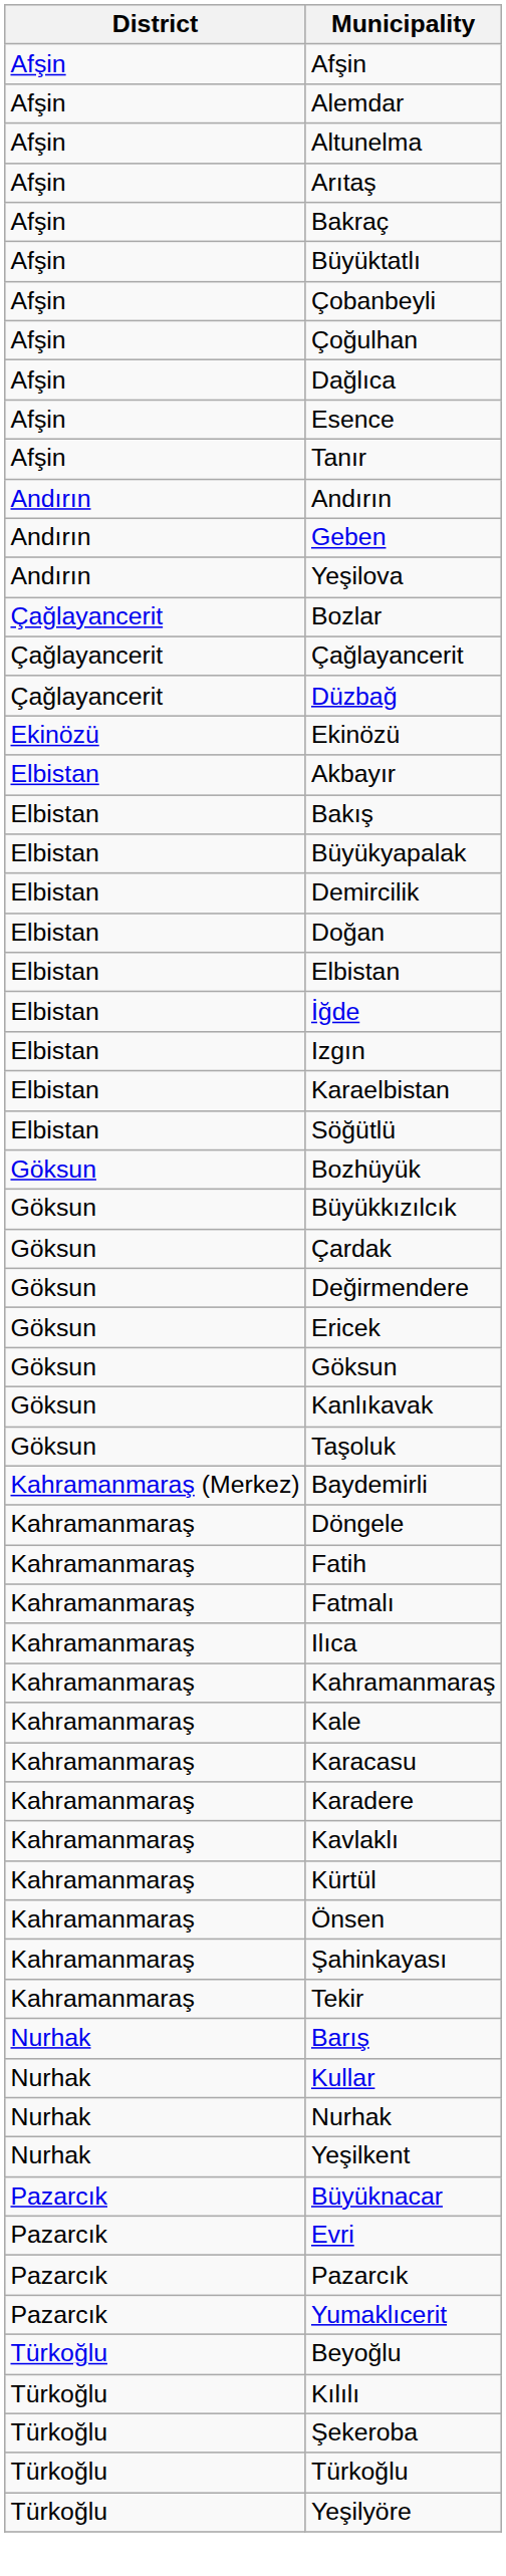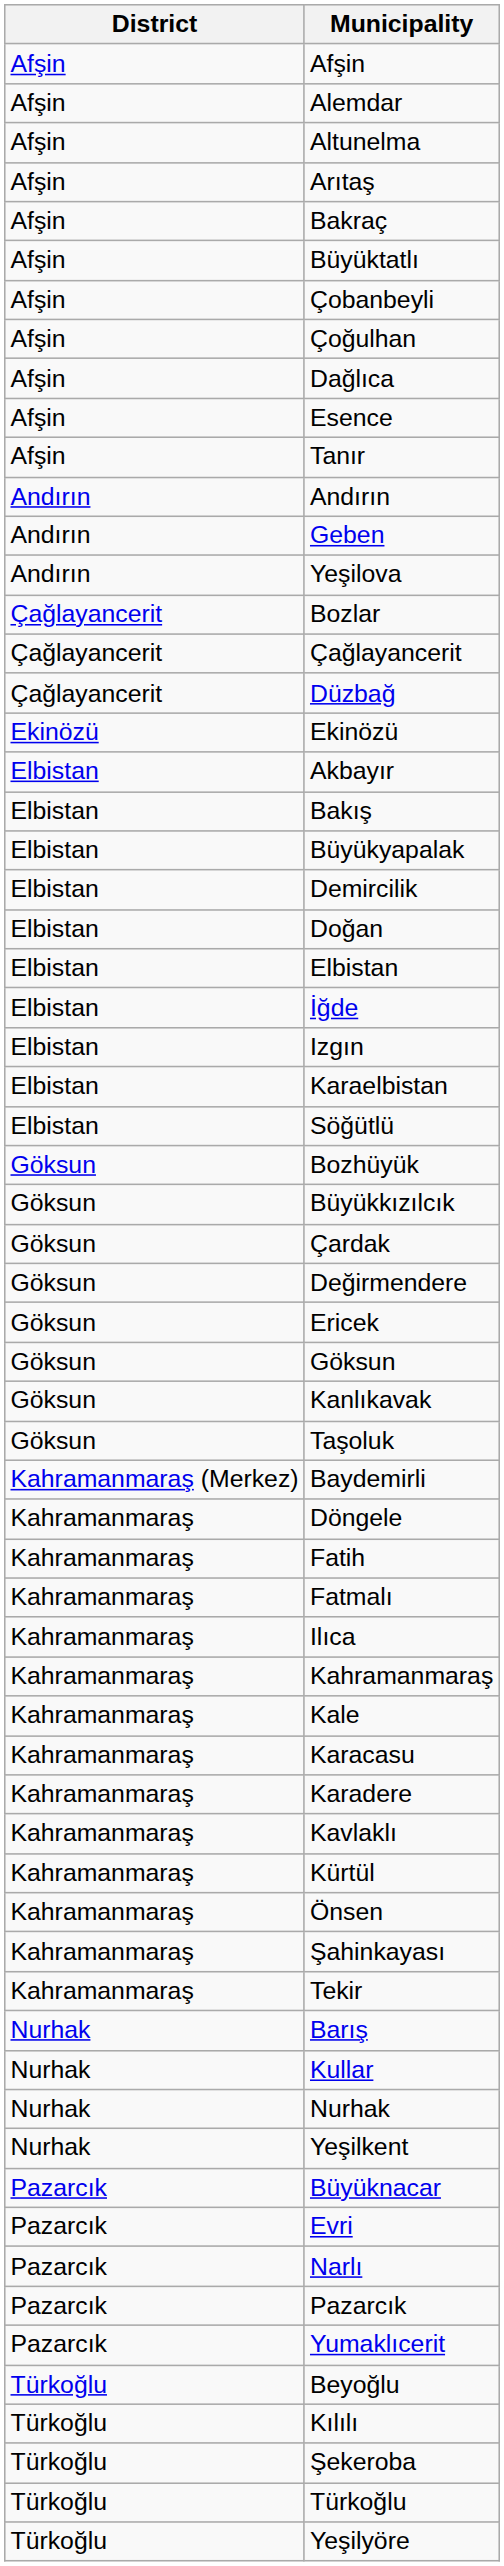+ row: Pazarcık | Narlı
